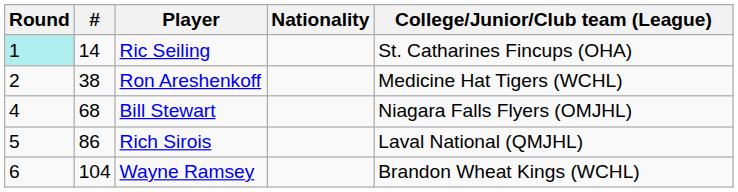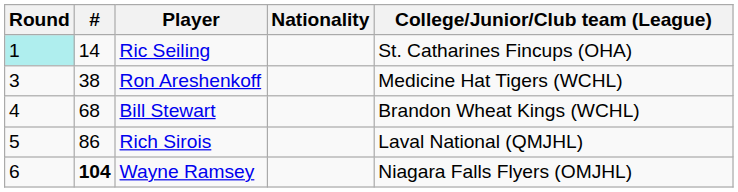Ron Areshenkoff | Round: 2 -> 3
Bill Stewart | College/Junior/Club team (League): Niagara Falls Flyers (OMJHL) -> Brandon Wheat Kings (WCHL)
Wayne Ramsey | #: normal -> bold
Wayne Ramsey | College/Junior/Club team (League): Brandon Wheat Kings (WCHL) -> Niagara Falls Flyers (OMJHL)
